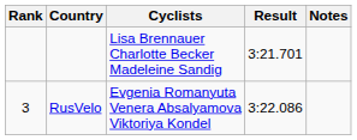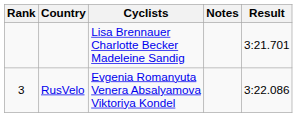columns swapped: Result <-> Notes
